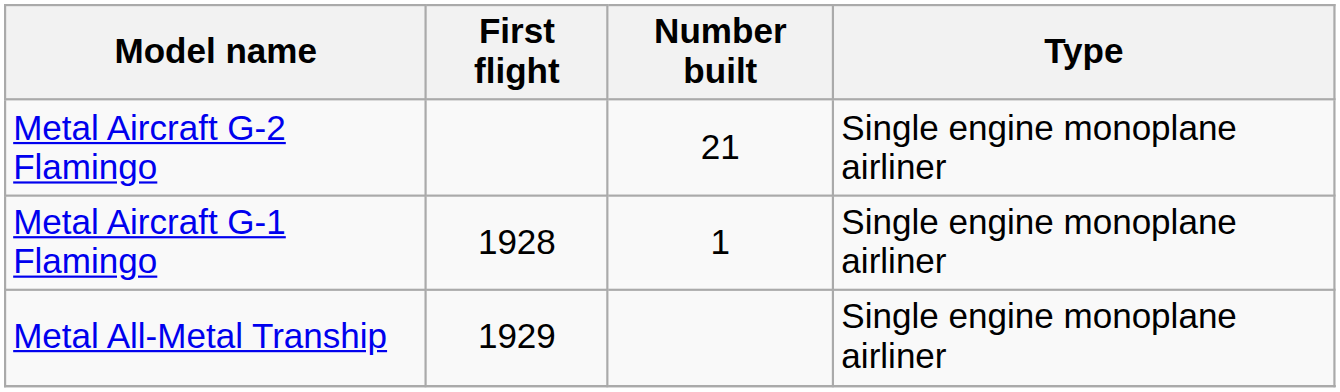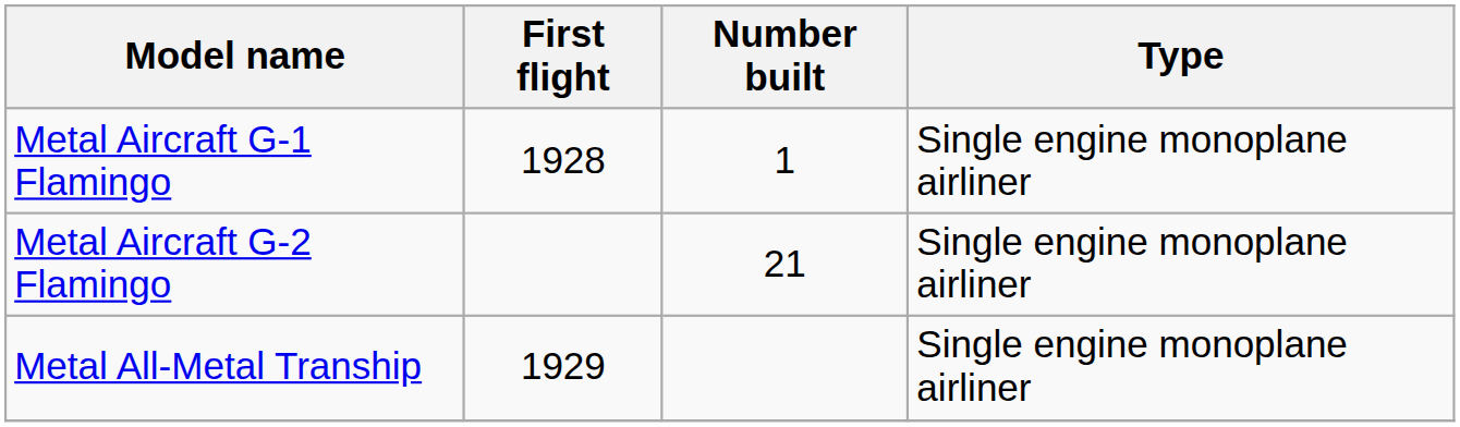rows swapped: Metal Aircraft G-1 Flamingo <-> Metal Aircraft G-2 Flamingo
